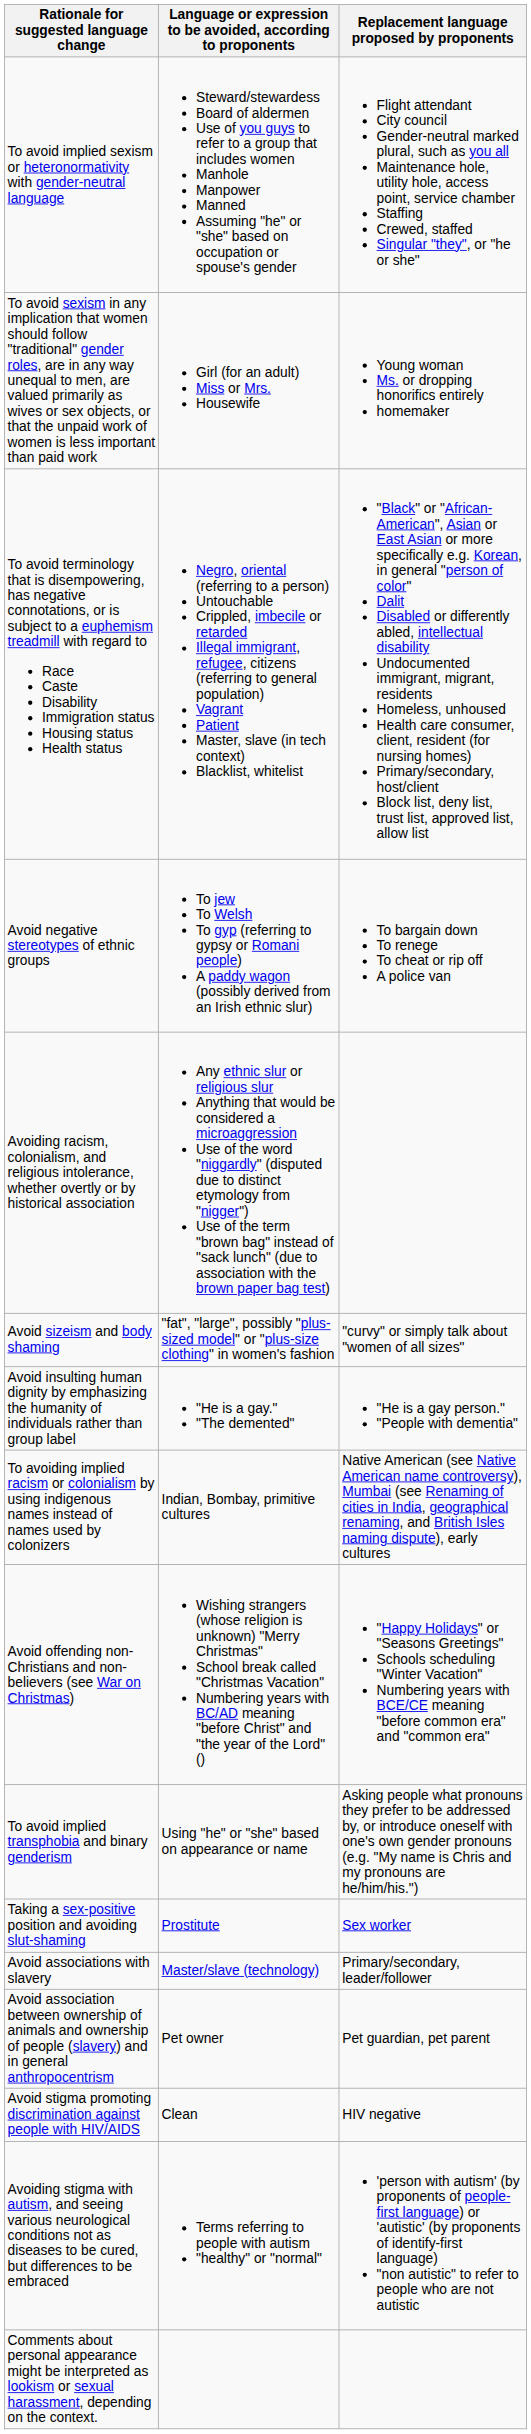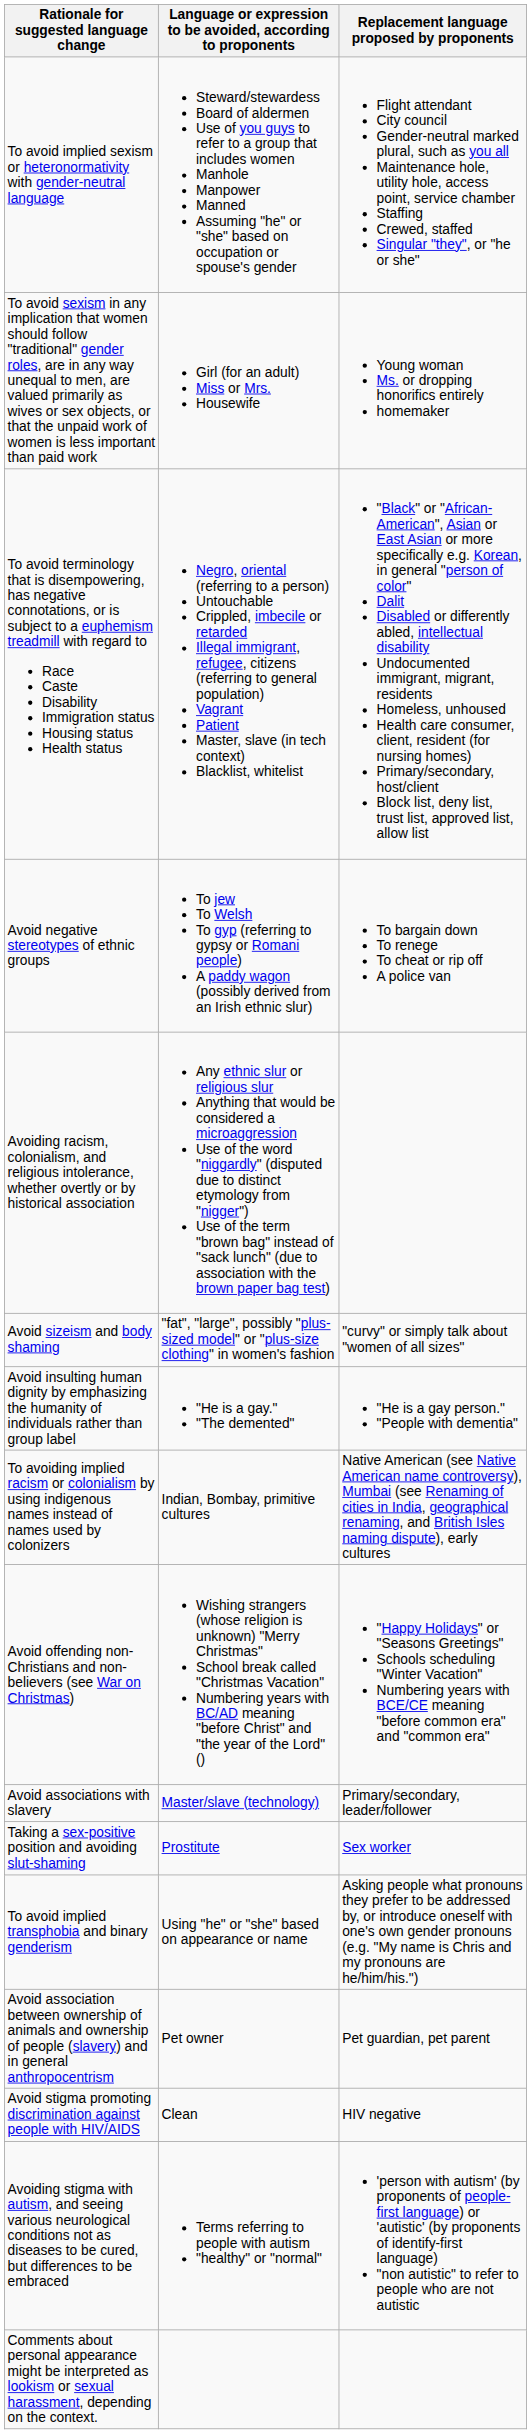rows swapped: To avoid implied transphobia and binary genderism <-> Avoid associations with slavery
